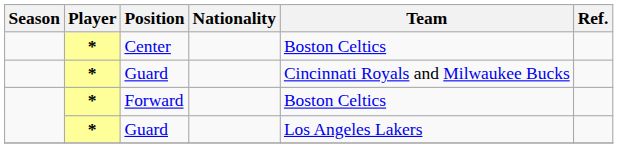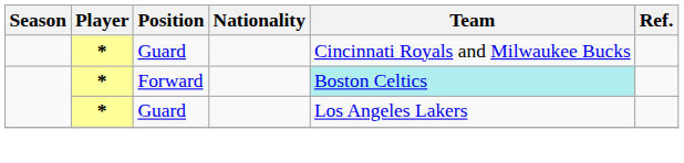- row: * | Center | Boston Celtics
Forward | Team: no background -> paleturquoise background
